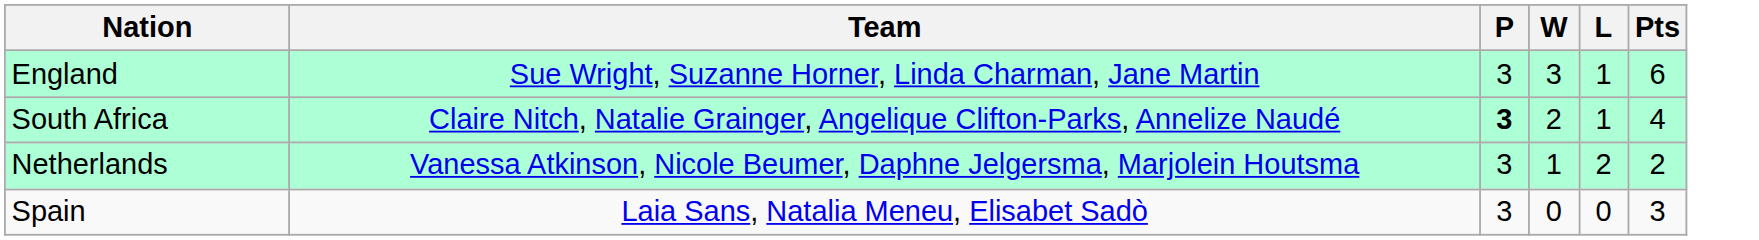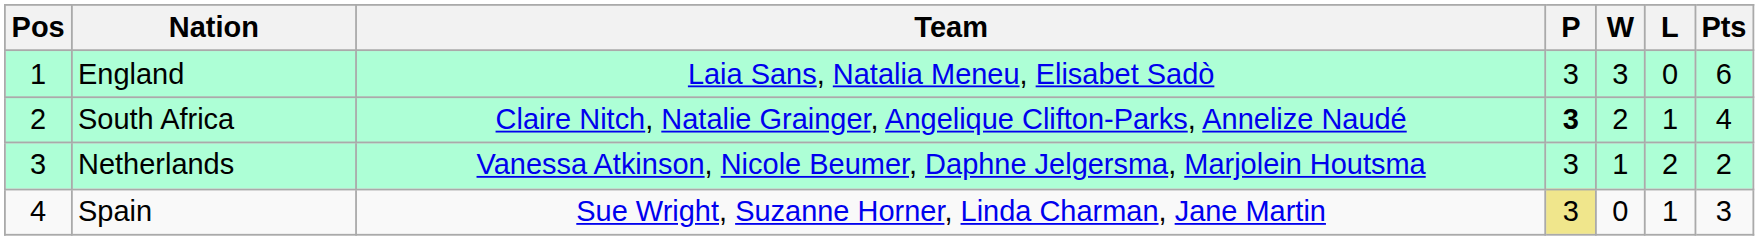+ column: Pos | 1 | 2 | 3 | 4
England | Team: Sue Wright, Suzanne Horner, Linda Charman, Jane Martin -> Laia Sans, Natalia Meneu, Elisabet Sadò
England | L: 1 -> 0
Spain | Team: Laia Sans, Natalia Meneu, Elisabet Sadò -> Sue Wright, Suzanne Horner, Linda Charman, Jane Martin
Spain | P: no background -> khaki background
Spain | L: 0 -> 1
